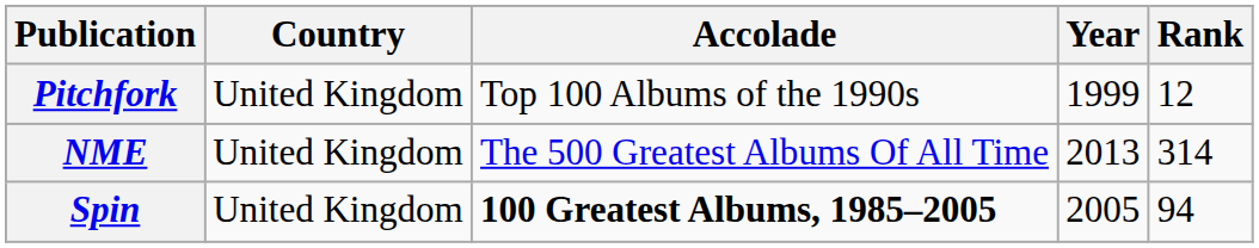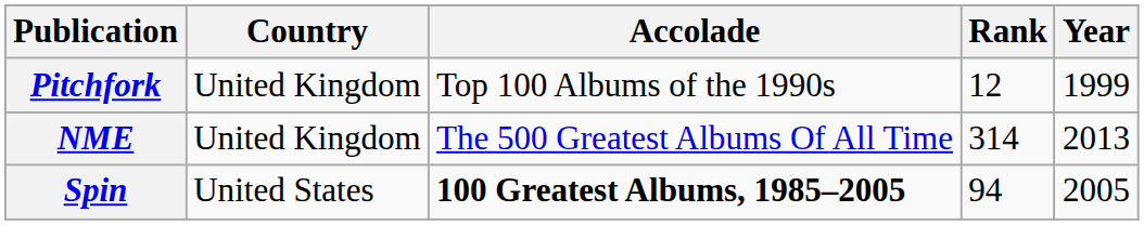columns swapped: Year <-> Rank
Spin | Country: United Kingdom -> United States
